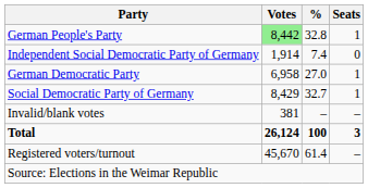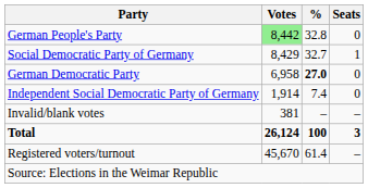German People's Party | Seats: 1 -> 0
rows swapped: Social Democratic Party of Germany <-> Independent Social Democratic Party of Germany
German Democratic Party | %: normal -> bold
German Democratic Party | Seats: 1 -> 0
